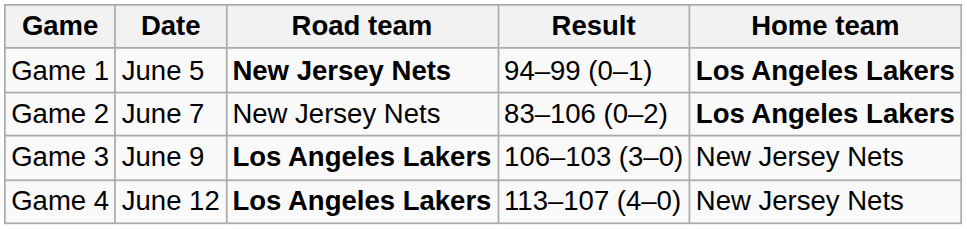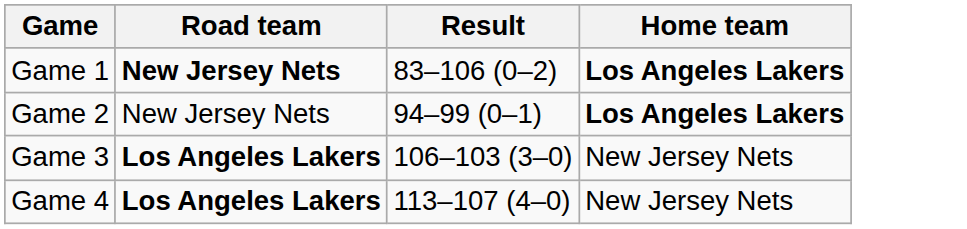- column: Date | June 5 | June 7 | June 9 | June 12
Game 1 | Result: 94–99 (0–1) -> 83–106 (0–2)
Game 2 | Result: 83–106 (0–2) -> 94–99 (0–1)
